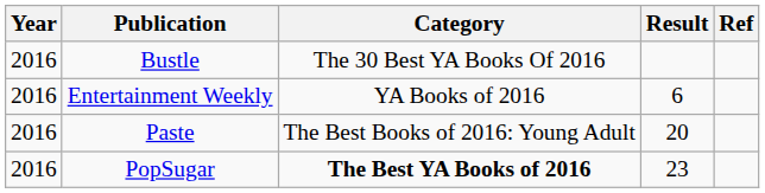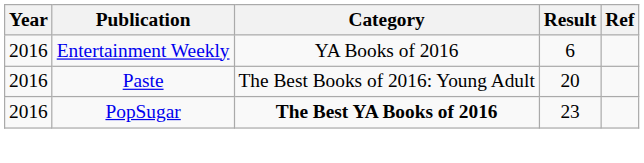- row: 2016 | Bustle | The 30 Best YA Books Of 2016
